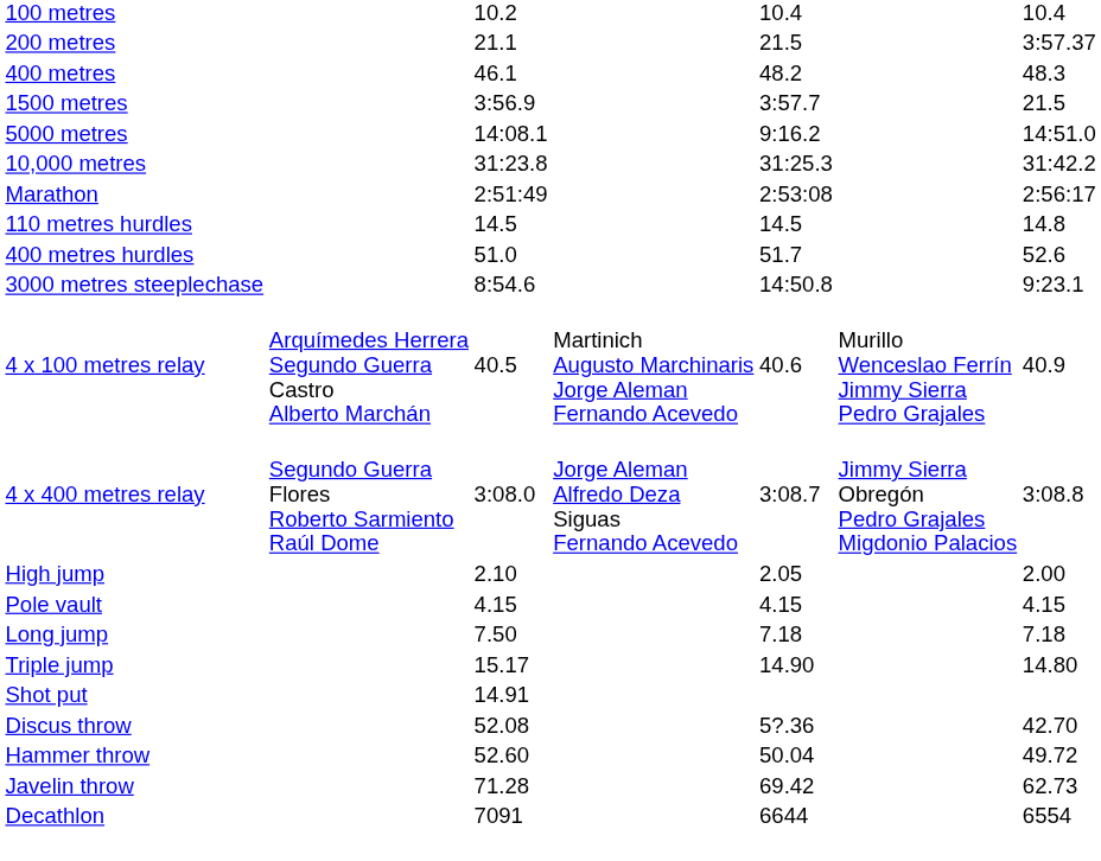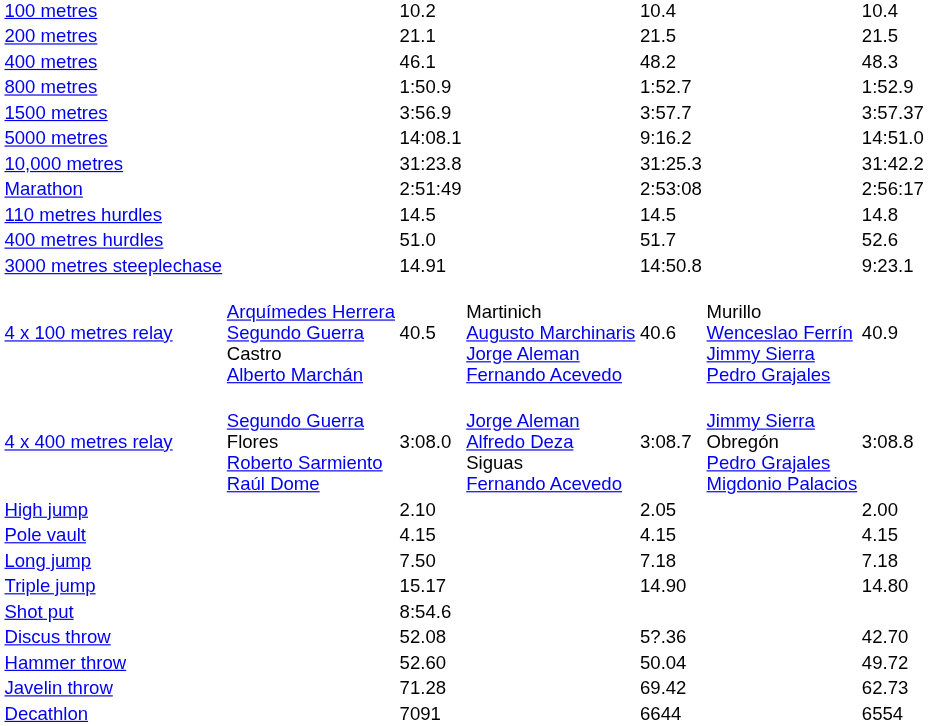200 metres | column 7: 3:57.37 -> 21.5
+ row: 800 metres | 1:50.9 | 1:52.7 | 1:52.9
1500 metres | column 7: 21.5 -> 3:57.37
3000 metres steeplechase | column 3: 8:54.6 -> 14.91
Shot put | column 3: 14.91 -> 8:54.6
